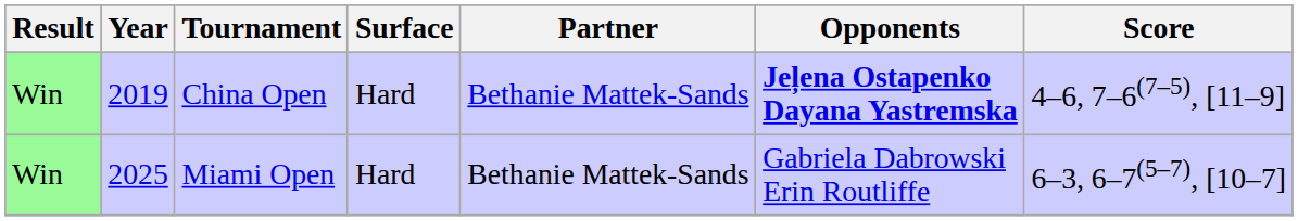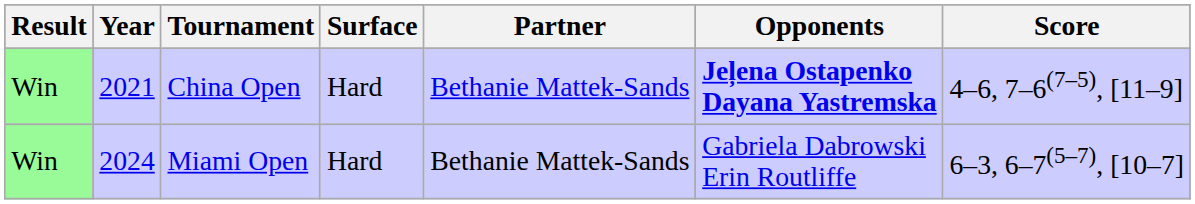China Open | Year: 2019 -> 2021
Miami Open | Year: 2025 -> 2024
